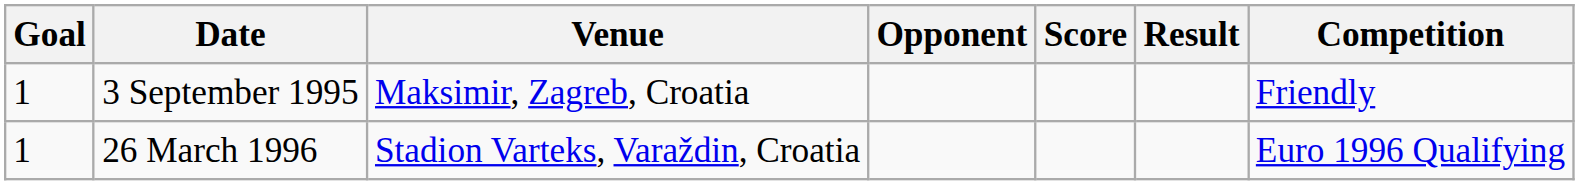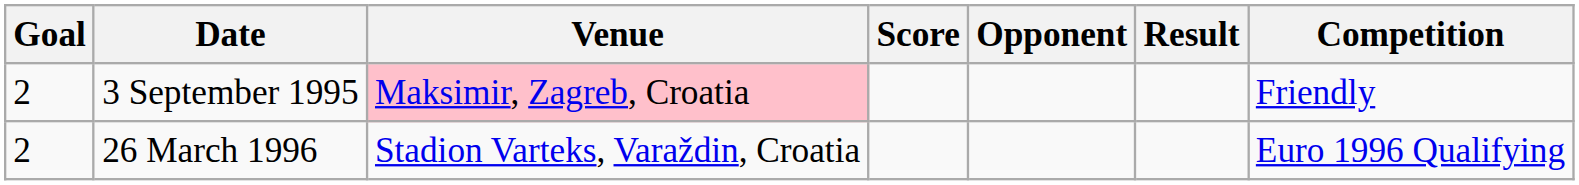columns swapped: Opponent <-> Score
3 September 1995 | Goal: 1 -> 2
3 September 1995 | Venue: no background -> pink background
26 March 1996 | Goal: 1 -> 2
